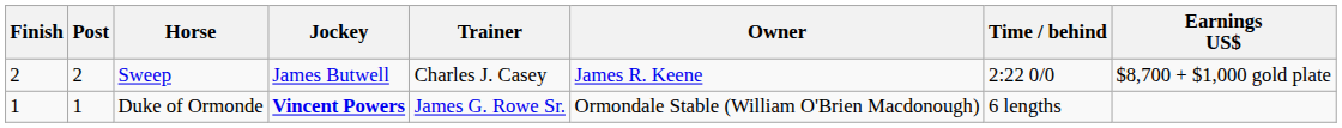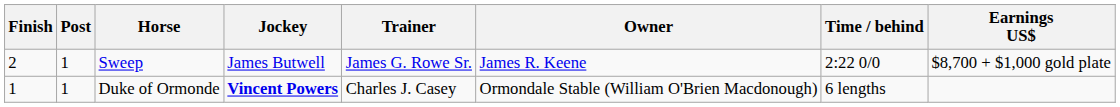Sweep | Post: 2 -> 1
Sweep | Trainer: Charles J. Casey -> James G. Rowe Sr.
Duke of Ormonde | Trainer: James G. Rowe Sr. -> Charles J. Casey
